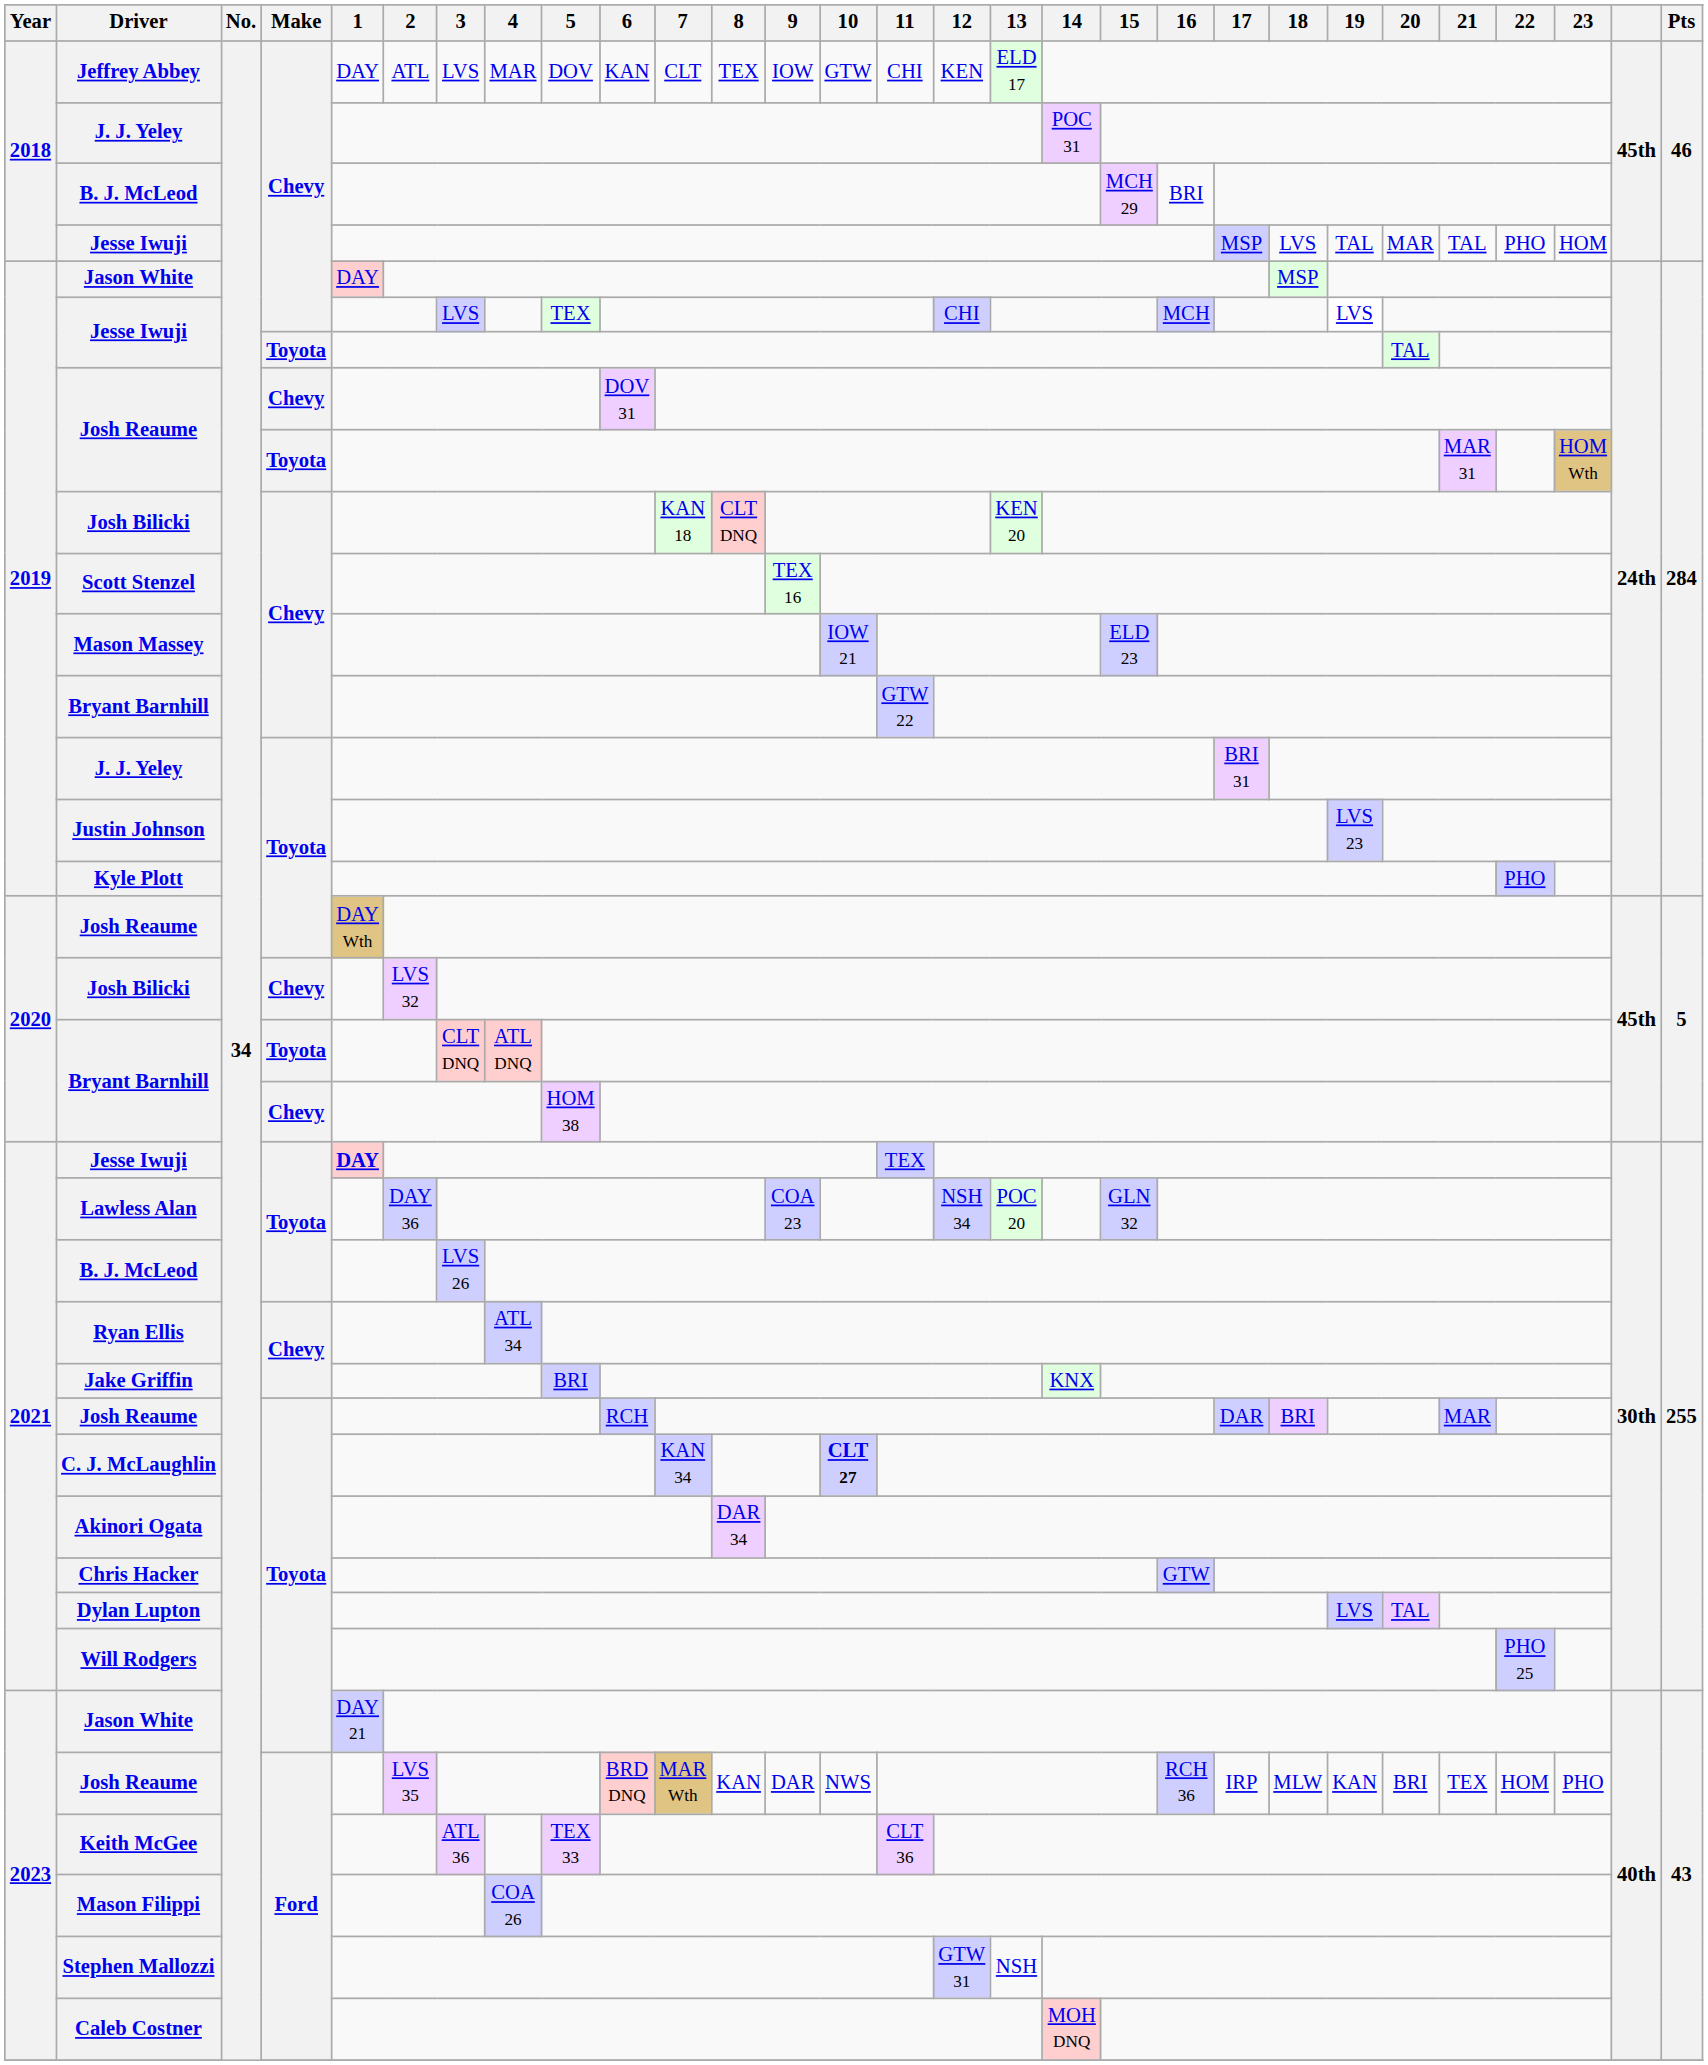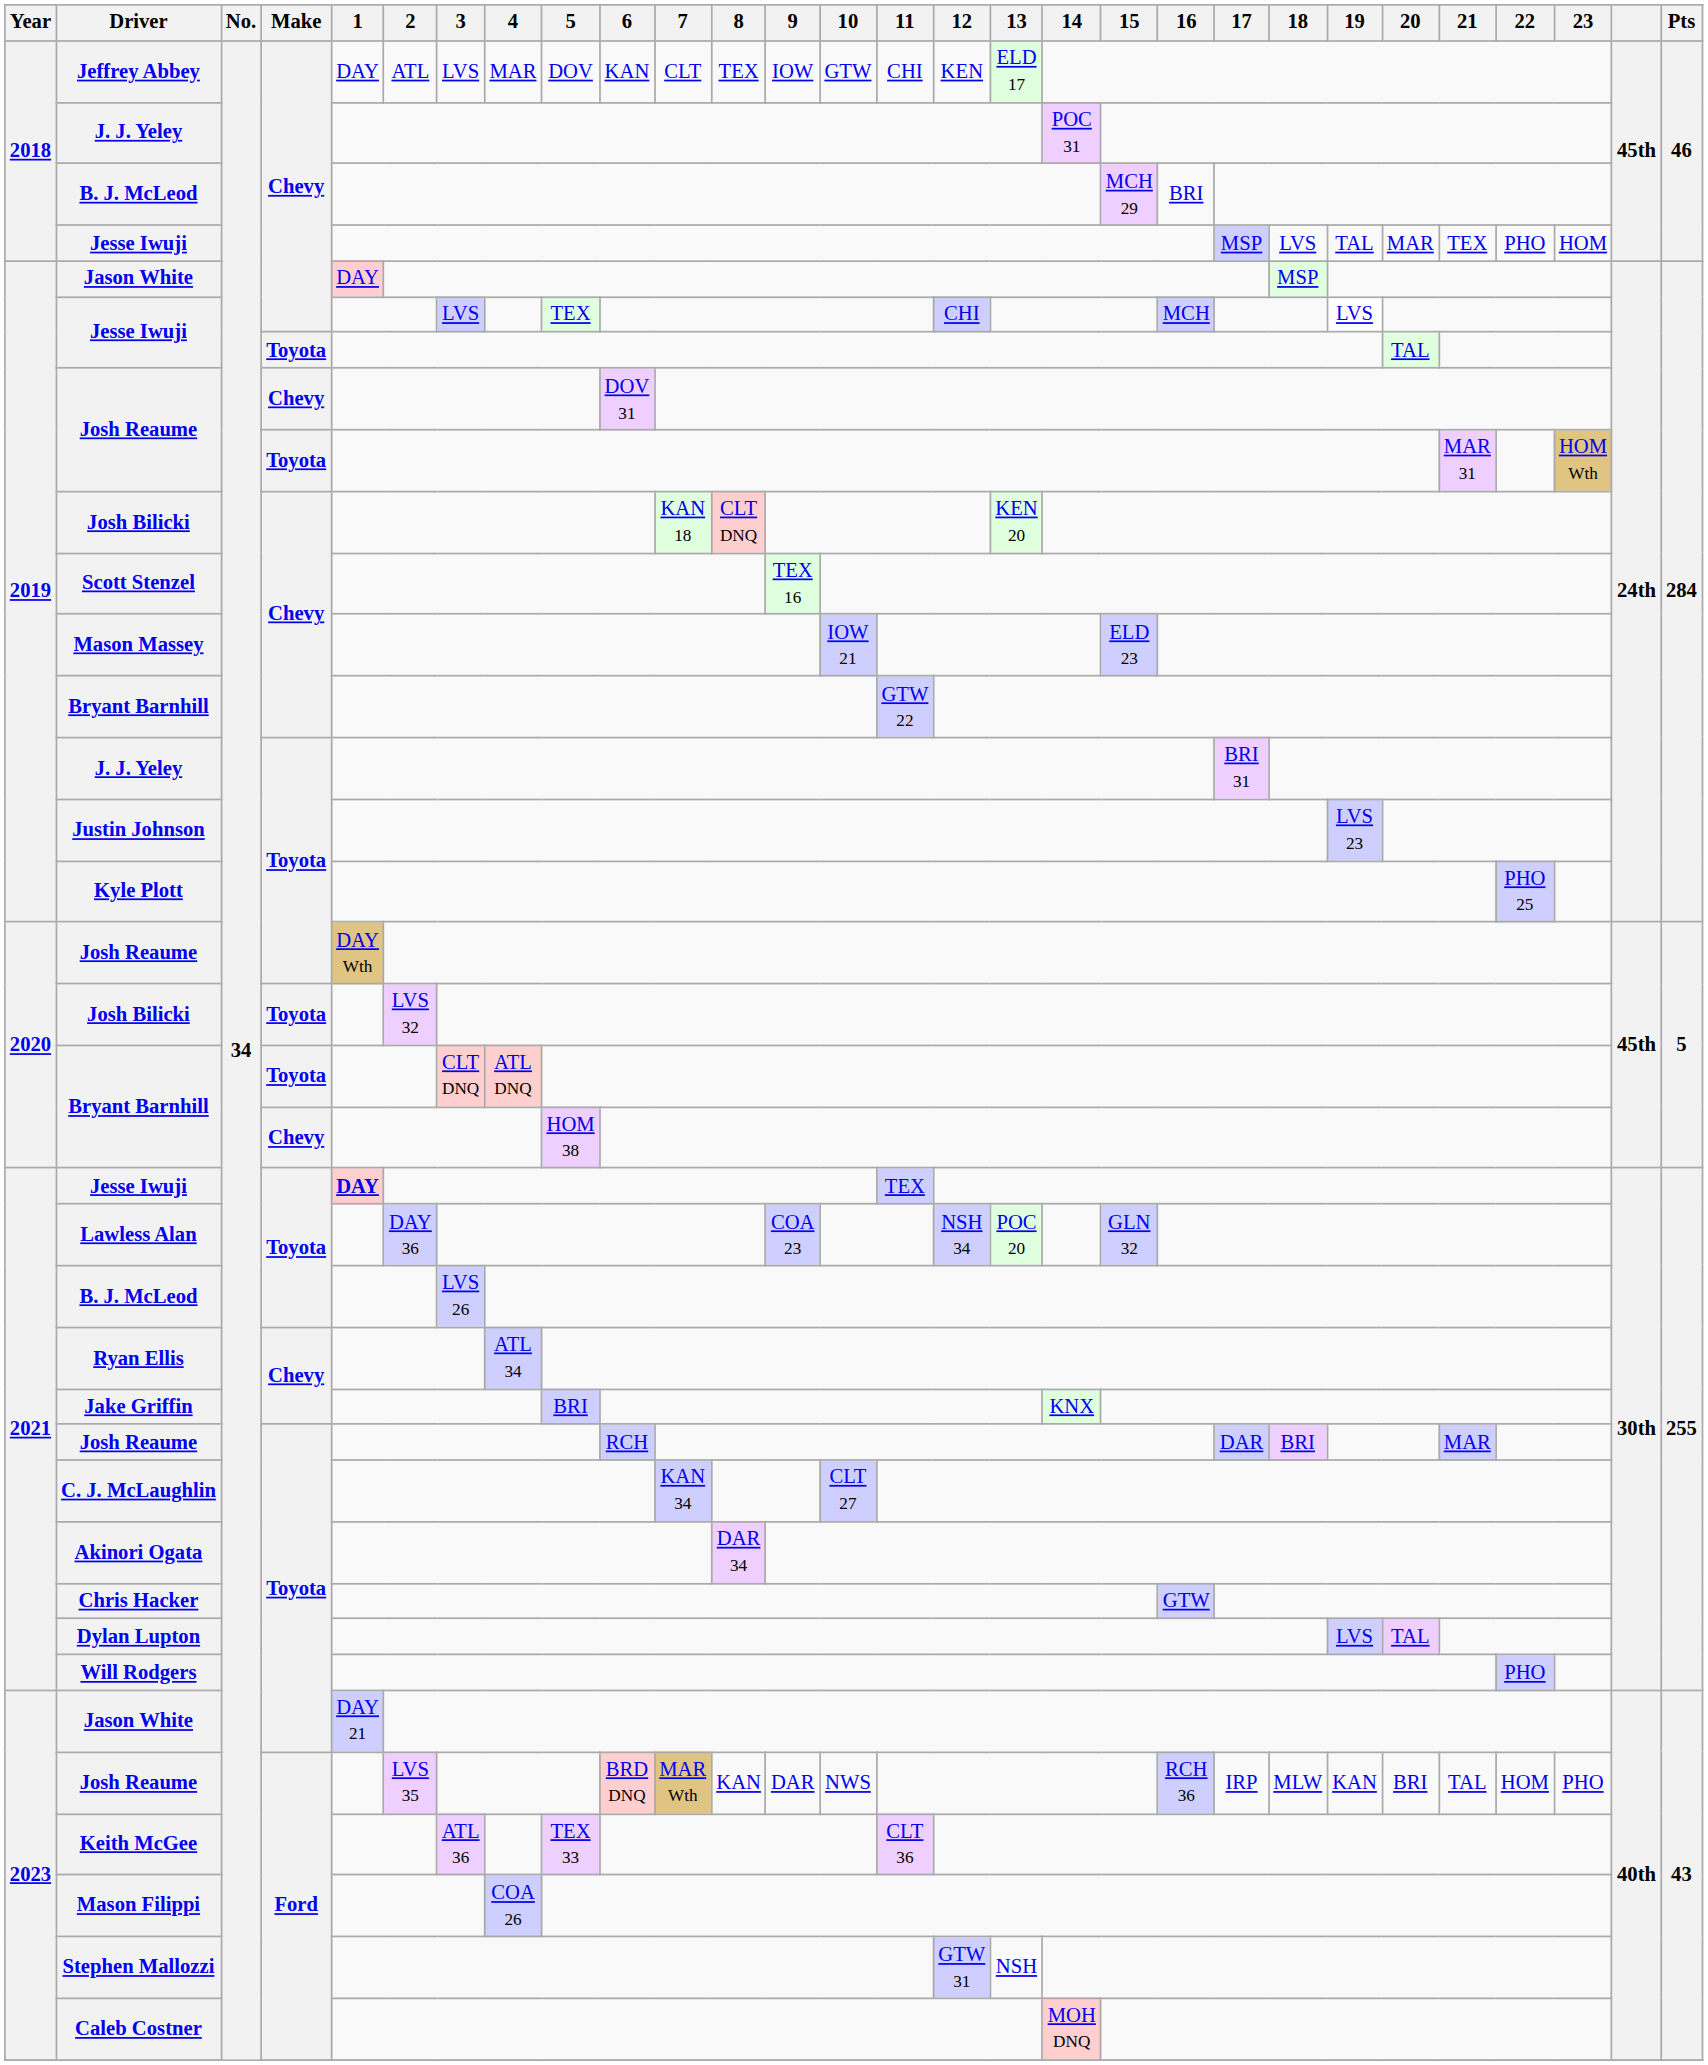2018 / Jesse Iwuji | 21: TAL -> TEX
Kyle Plott | 22: PHO -> PHO 25
2020 / Josh Bilicki | Make: Chevy -> Toyota
C. J. McLaughlin | 10: bold -> normal
Will Rodgers | 22: PHO 25 -> PHO
2023 / Josh Reaume | 21: TEX -> TAL
